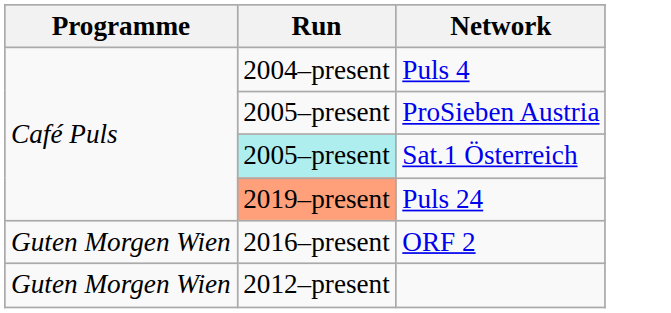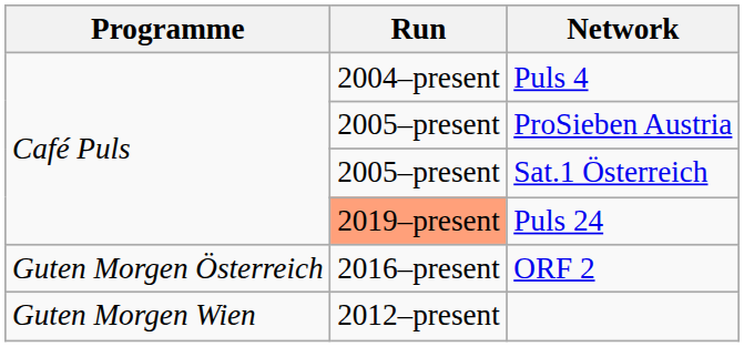Sat.1 Österreich | Run: paleturquoise background -> no background
ORF 2 | Programme: Guten Morgen Wien -> Guten Morgen Österreich
